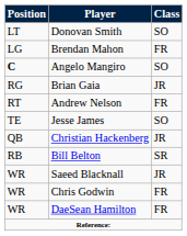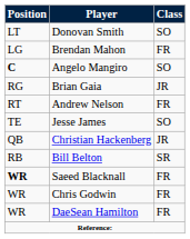Saeed Blacknall | Position: normal -> bold
Saeed Blacknall | Class: JR -> FR
